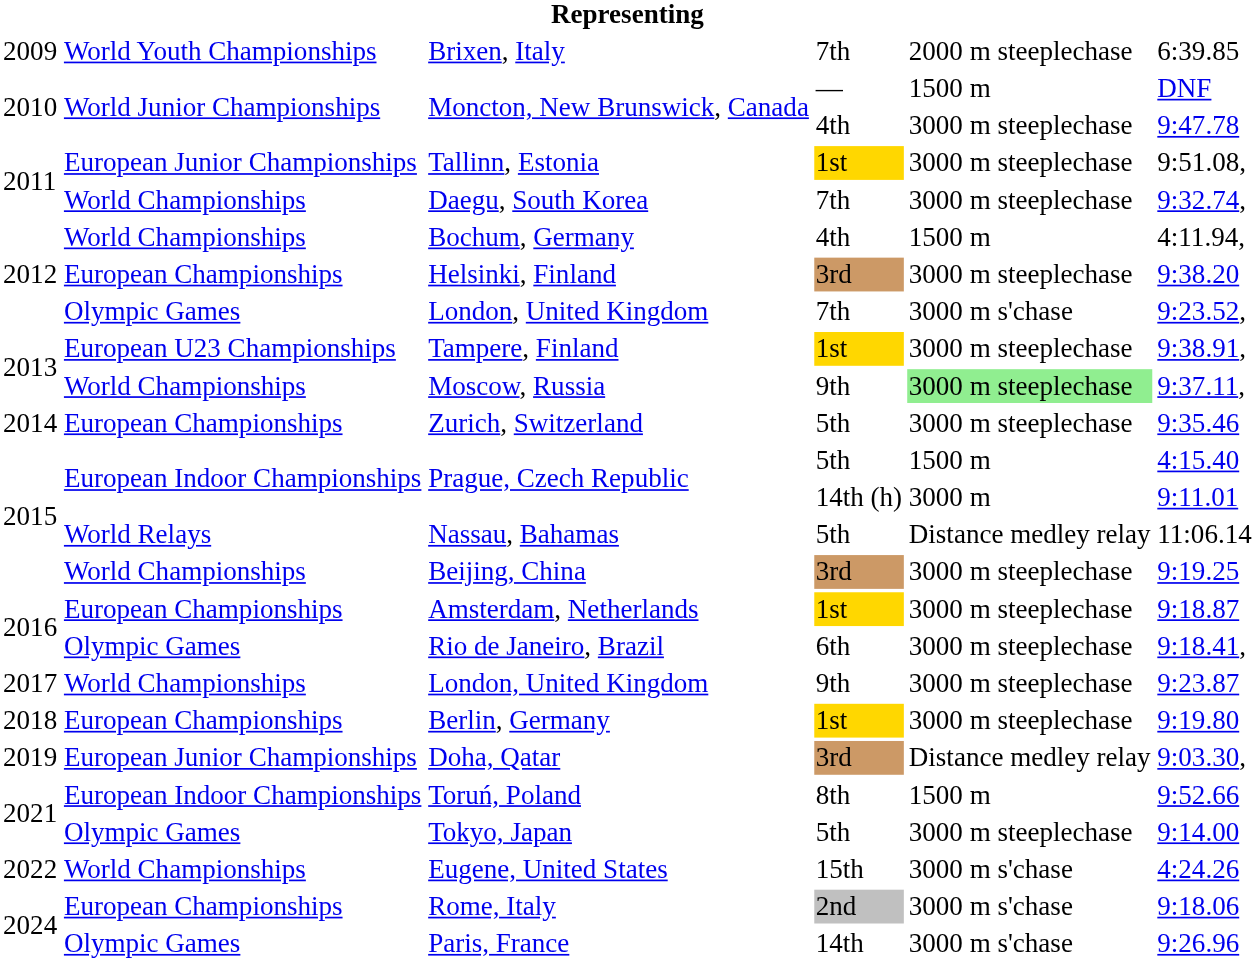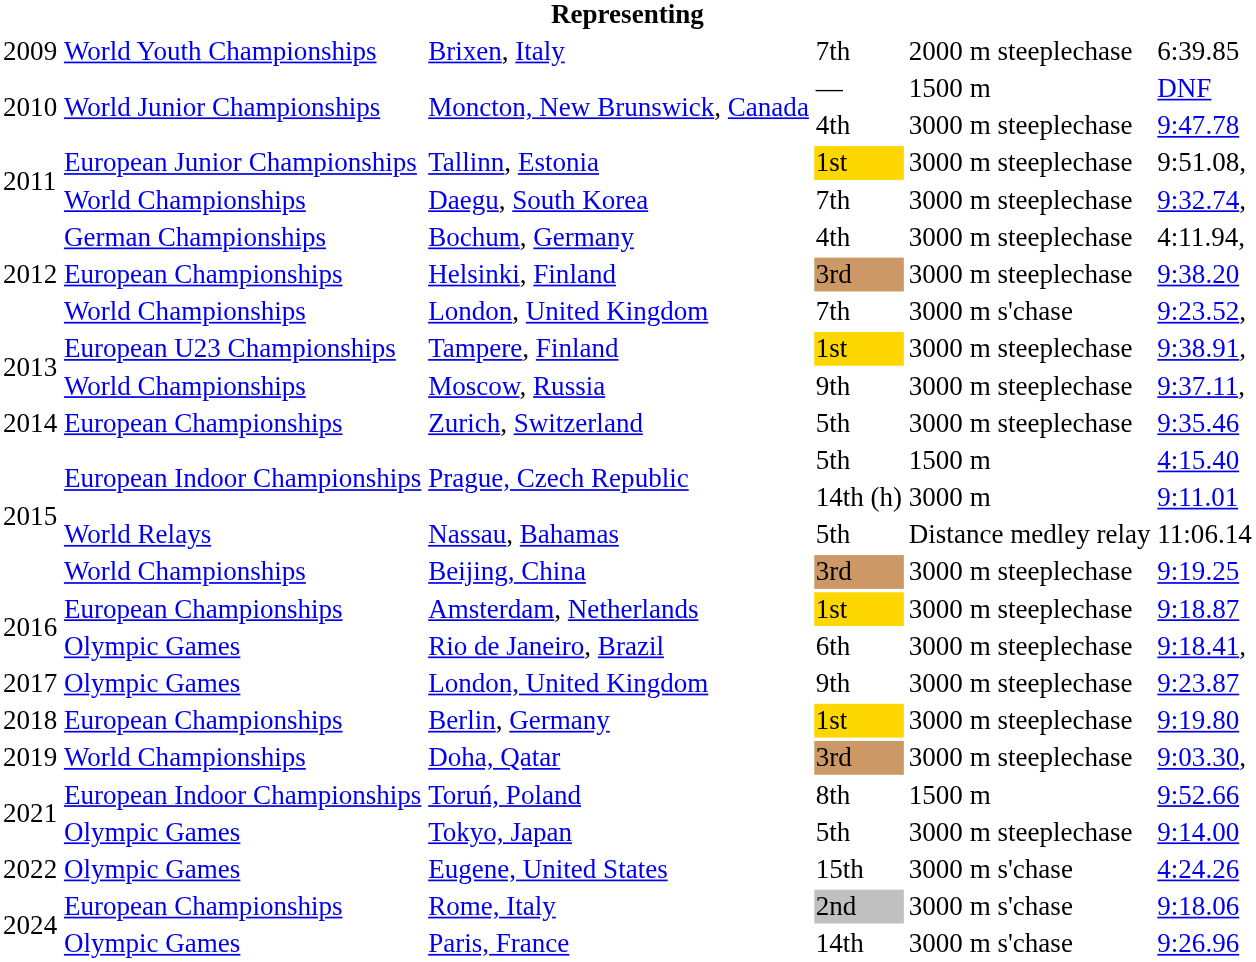Bochum, Germany | column 2: World Championships -> German Championships
Bochum, Germany | column 5: 1500 m -> 3000 m steeplechase
London, United Kingdom / 7th | column 2: Olympic Games -> World Championships
Moscow, Russia | column 5: lightgreen background -> no background
London, United Kingdom / 9th | column 2: World Championships -> Olympic Games
Doha, Qatar | column 2: European Junior Championships -> World Championships
Doha, Qatar | column 5: Distance medley relay -> 3000 m steeplechase
Eugene, United States | column 2: World Championships -> Olympic Games
